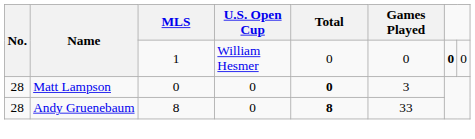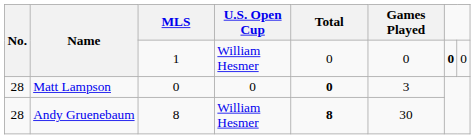Andy Gruenebaum | U.S. Open Cup: 0 -> William Hesmer
Andy Gruenebaum | Games Played: 33 -> 30
